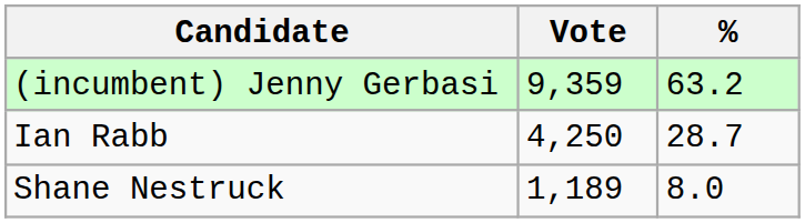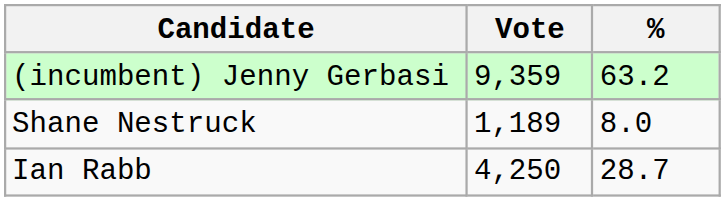rows swapped: Ian Rabb <-> Shane Nestruck
